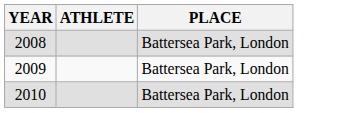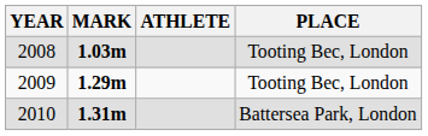+ column: MARK | 1.03m | 1.29m | 1.31m
2008 | PLACE: Battersea Park, London -> Tooting Bec, London
2009 | PLACE: Battersea Park, London -> Tooting Bec, London
